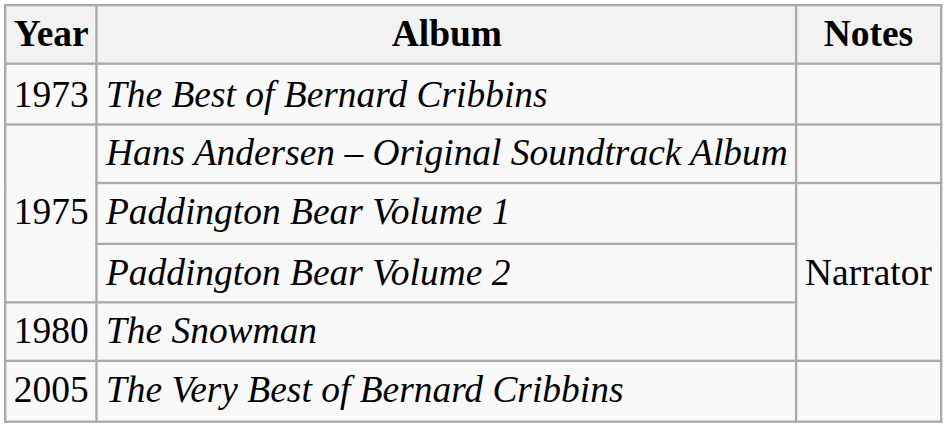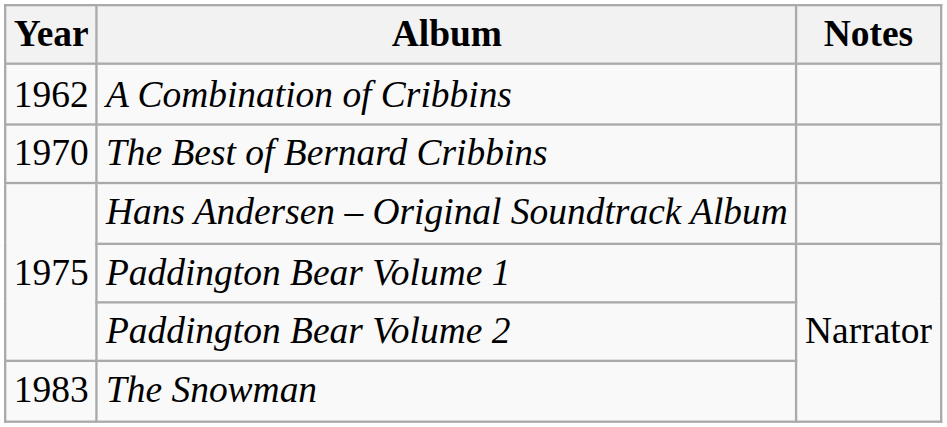+ row: 1962 | A Combination of Cribbins
The Best of Bernard Cribbins | Year: 1973 -> 1970
The Snowman | Year: 1980 -> 1983
- row: 2005 | The Very Best of Bernard Cribbins
